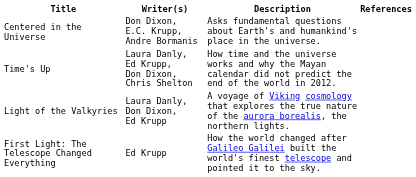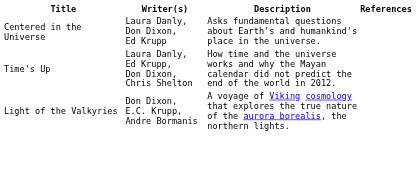Centered in the Universe | Writer(s): Don Dixon, E.C. Krupp, Andre Bormanis -> Laura Danly, Don Dixon, Ed Krupp
Light of the Valkyries | Writer(s): Laura Danly, Don Dixon, Ed Krupp -> Don Dixon, E.C. Krupp, Andre Bormanis
- row: First Light: The Telescope Changed Everything | Ed Krupp | How the world changed after Galileo Galilei built the world's finest telescope and pointed it to the sky.
